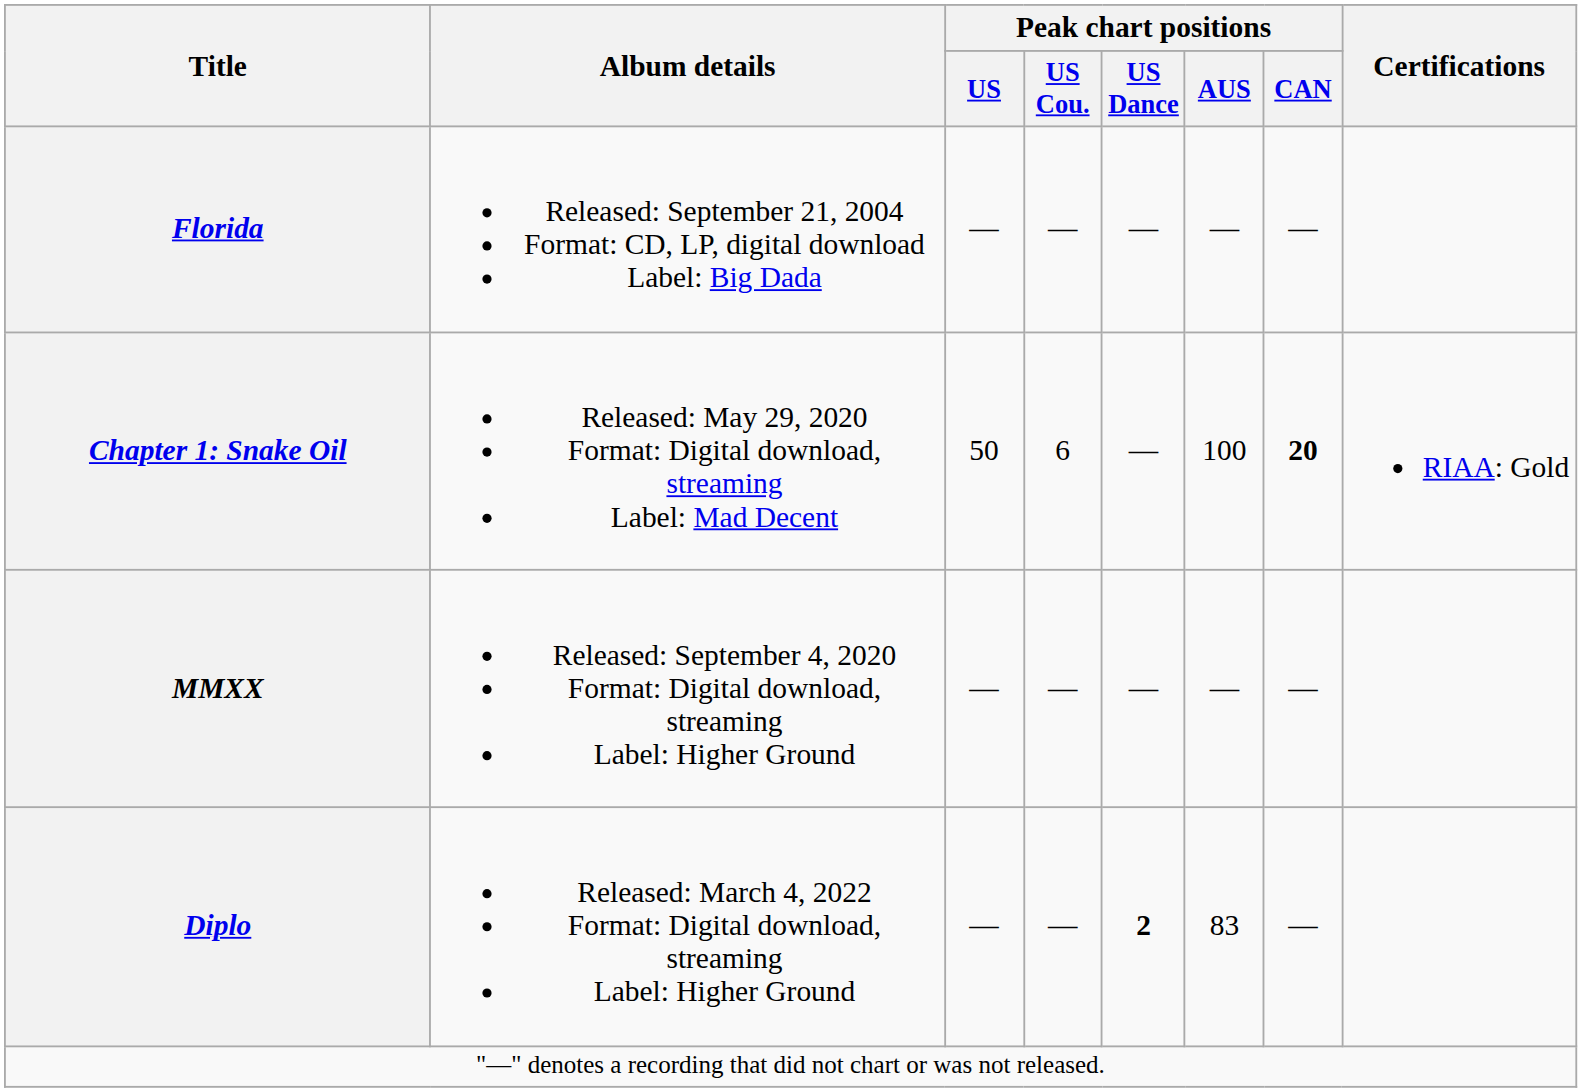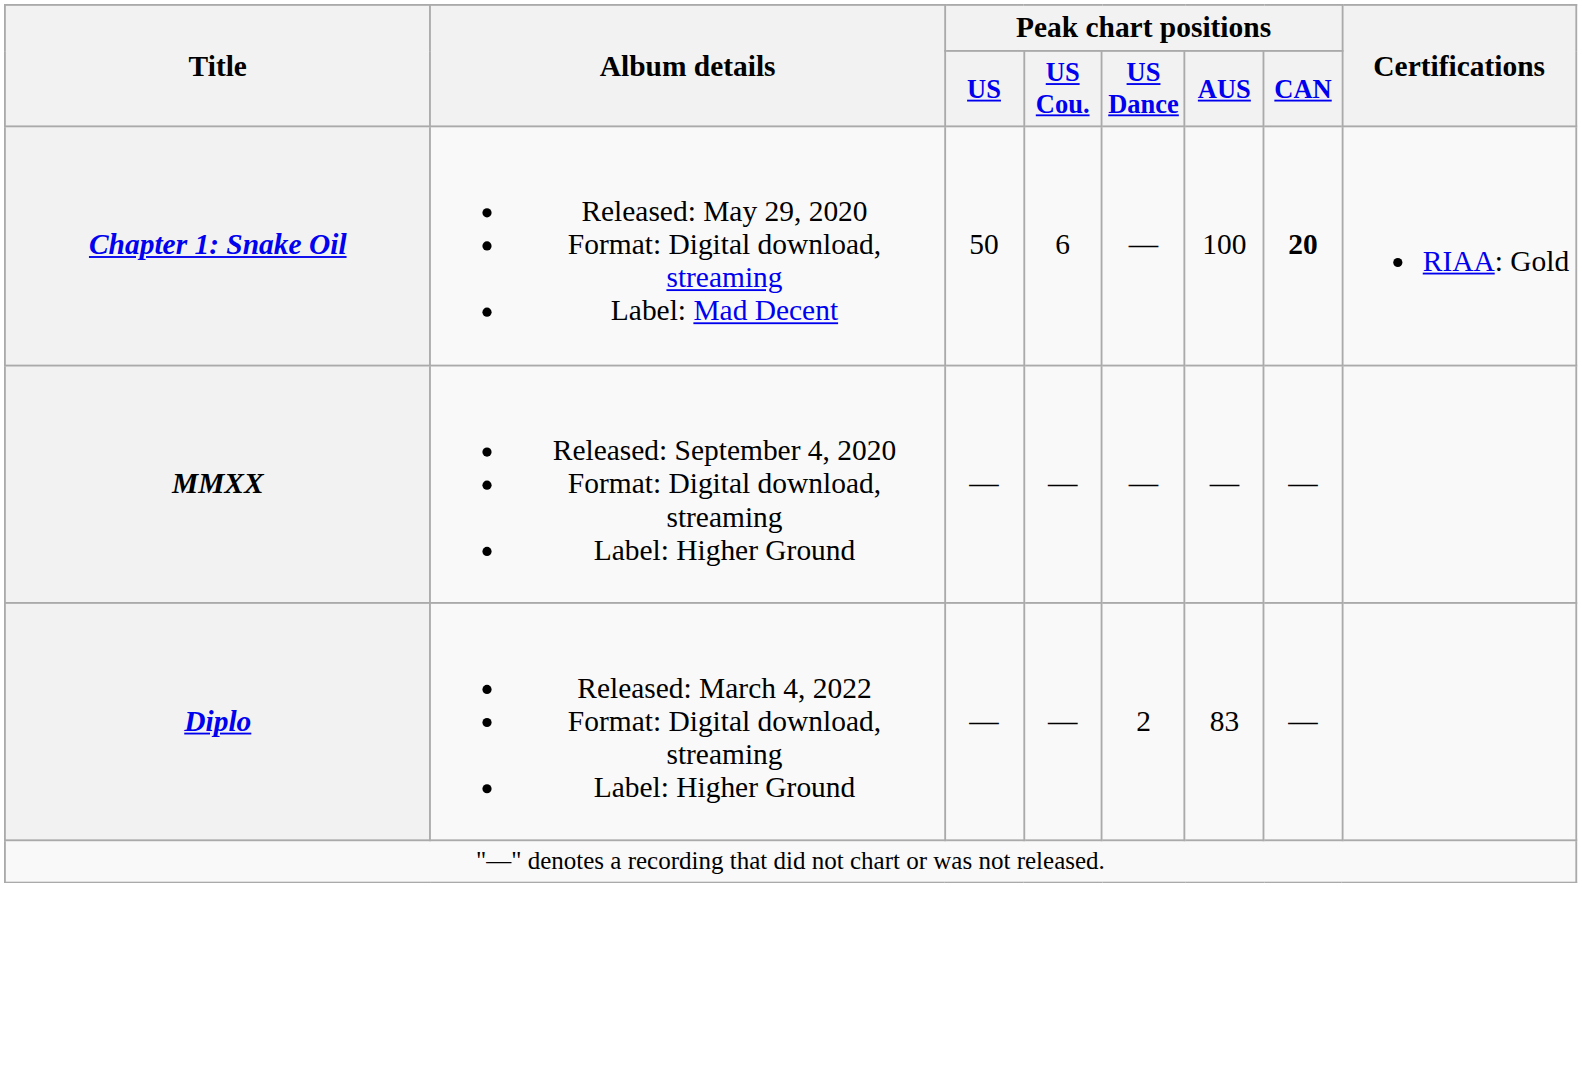- row: Florida | Released: September 21, 2004 Format: CD, LP, digital download Label: Big Dada | — | — | — | — | —
Diplo | Peak chart positions / US Dance: bold -> normal
